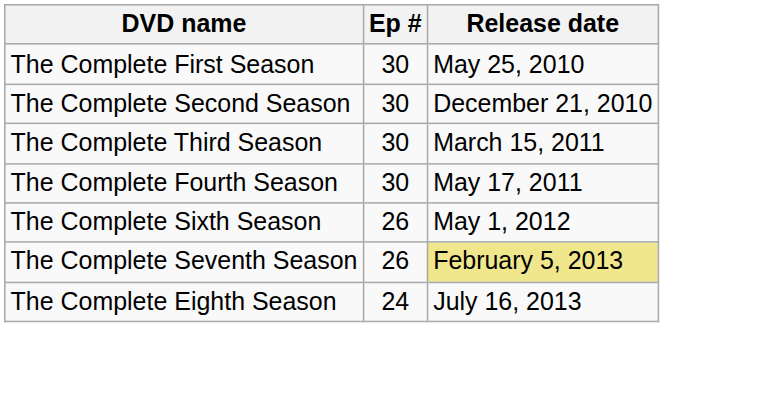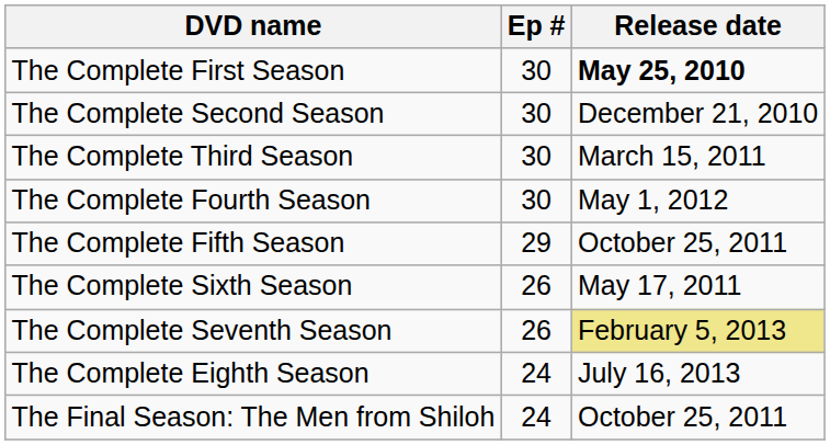The Complete First Season | Release date: normal -> bold
The Complete Fourth Season | Release date: May 17, 2011 -> May 1, 2012
+ row: The Complete Fifth Season | 29 | October 25, 2011
The Complete Sixth Season | Release date: May 1, 2012 -> May 17, 2011
+ row: The Final Season: The Men from Shiloh | 24 | October 25, 2011
